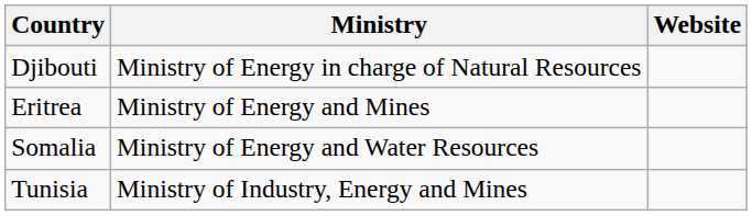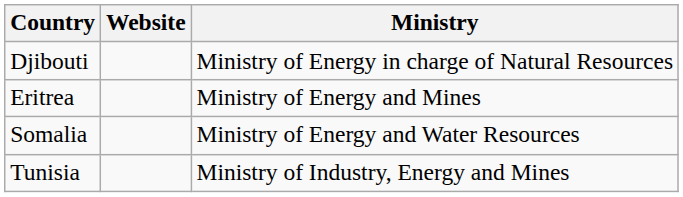columns swapped: Ministry <-> Website
